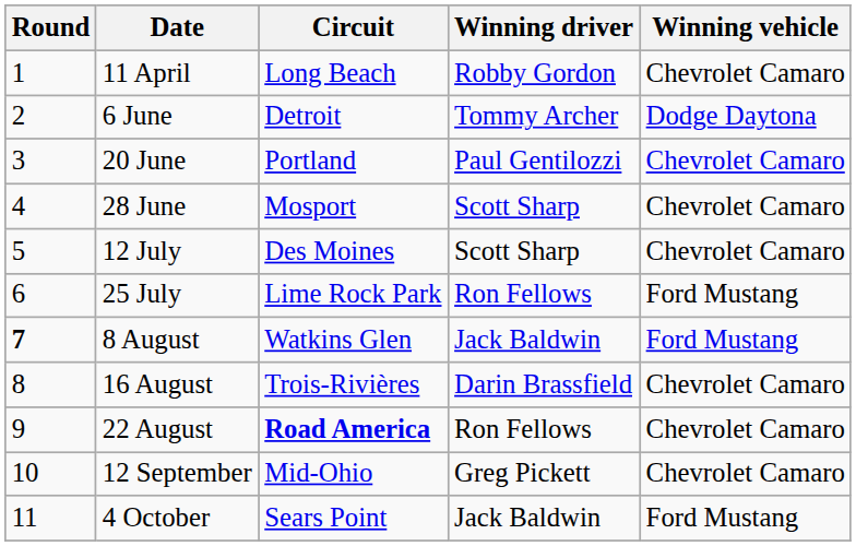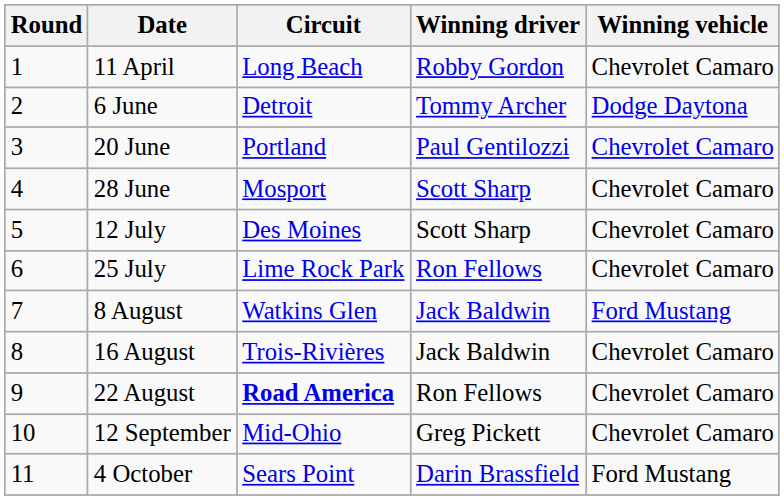25 July | Winning vehicle: Ford Mustang -> Chevrolet Camaro
8 August | Round: bold -> normal
16 August | Winning driver: Darin Brassfield -> Jack Baldwin
4 October | Winning driver: Jack Baldwin -> Darin Brassfield
